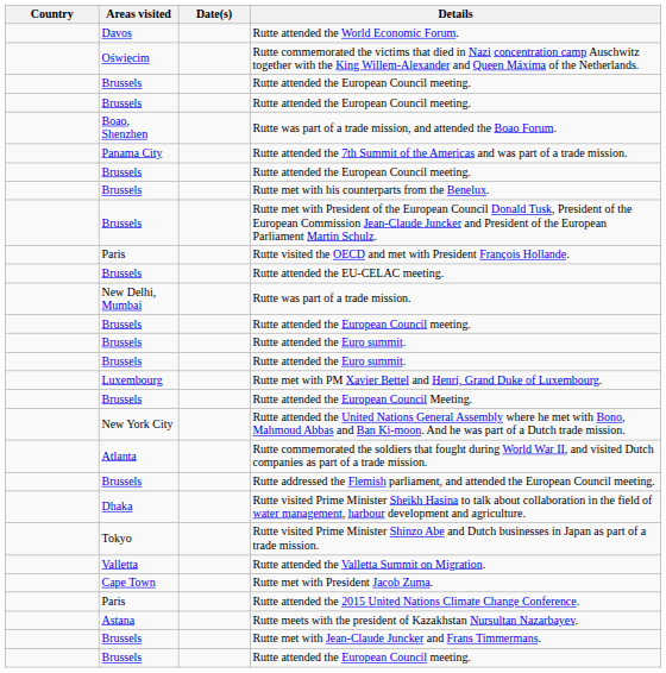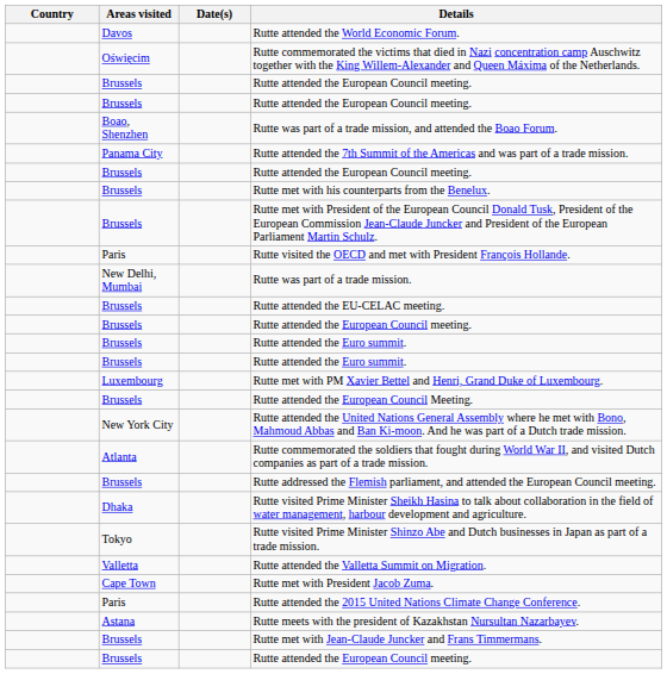rows swapped: Rutte was part of a trade mission. <-> Rutte attended the EU-CELAC meeting.
